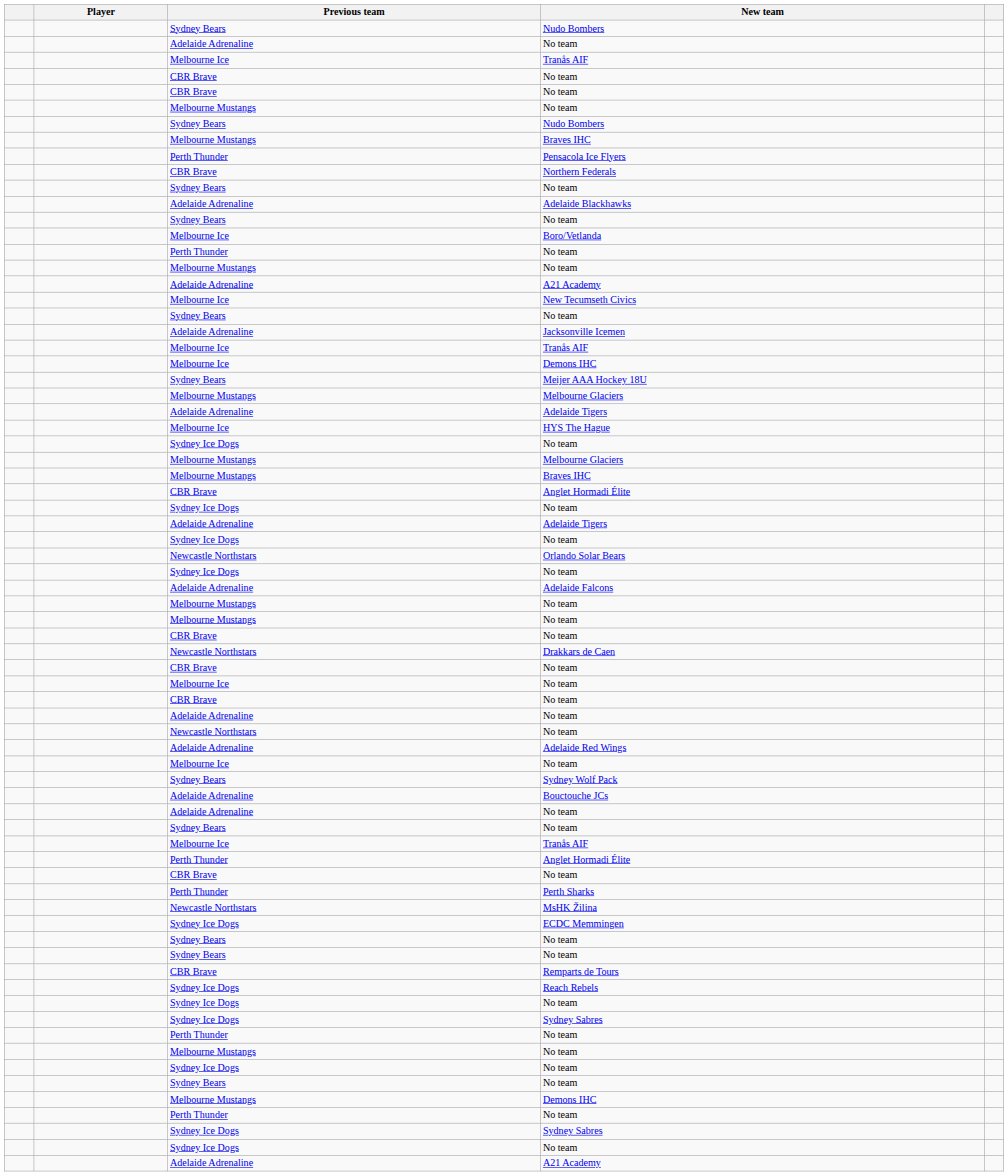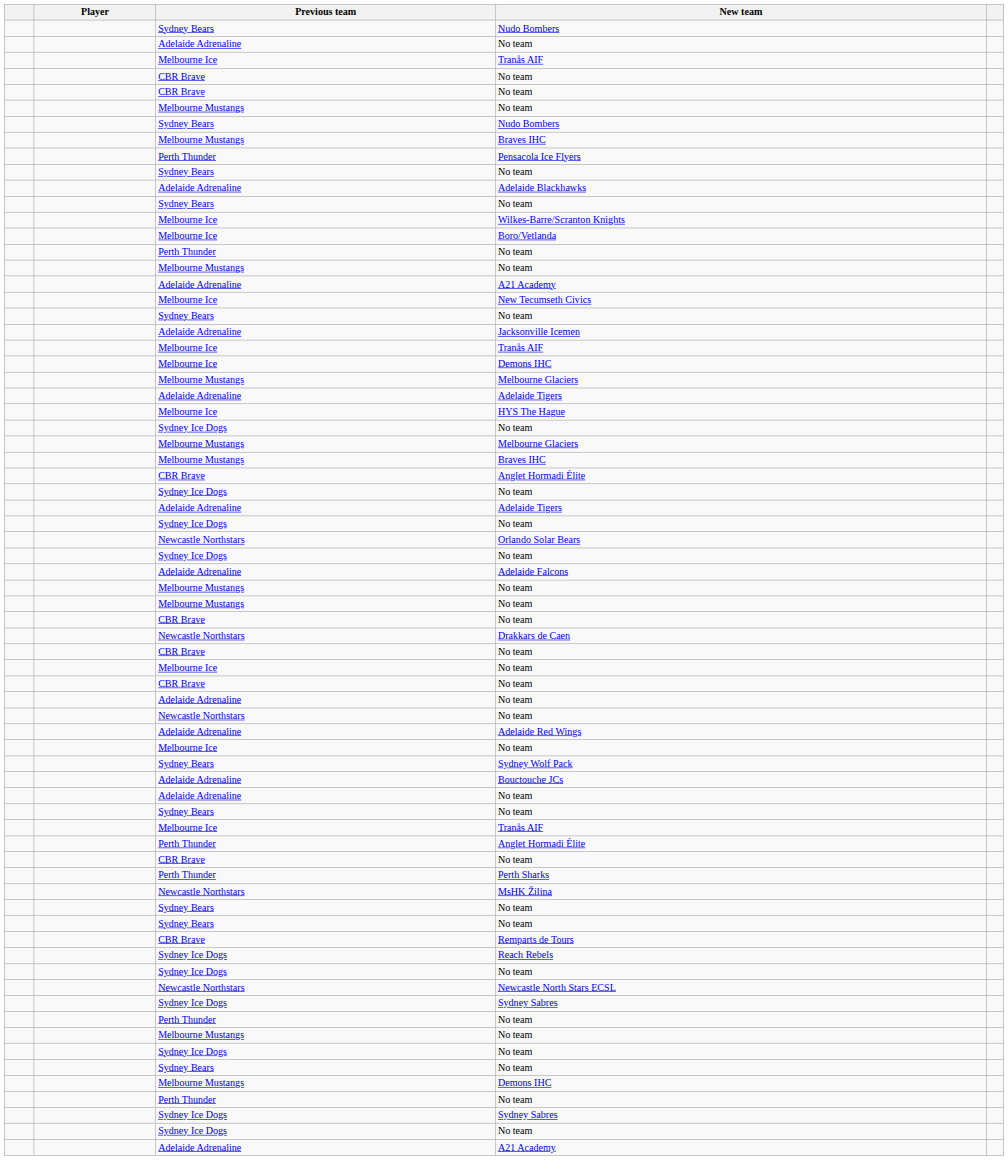- row: CBR Brave | Northern Federals
+ row: Melbourne Ice | Wilkes-Barre/Scranton Knights
- row: Sydney Bears | Meijer AAA Hockey 18U
- row: Sydney Ice Dogs | ECDC Memmingen
+ row: Newcastle Northstars | Newcastle North Stars ECSL
